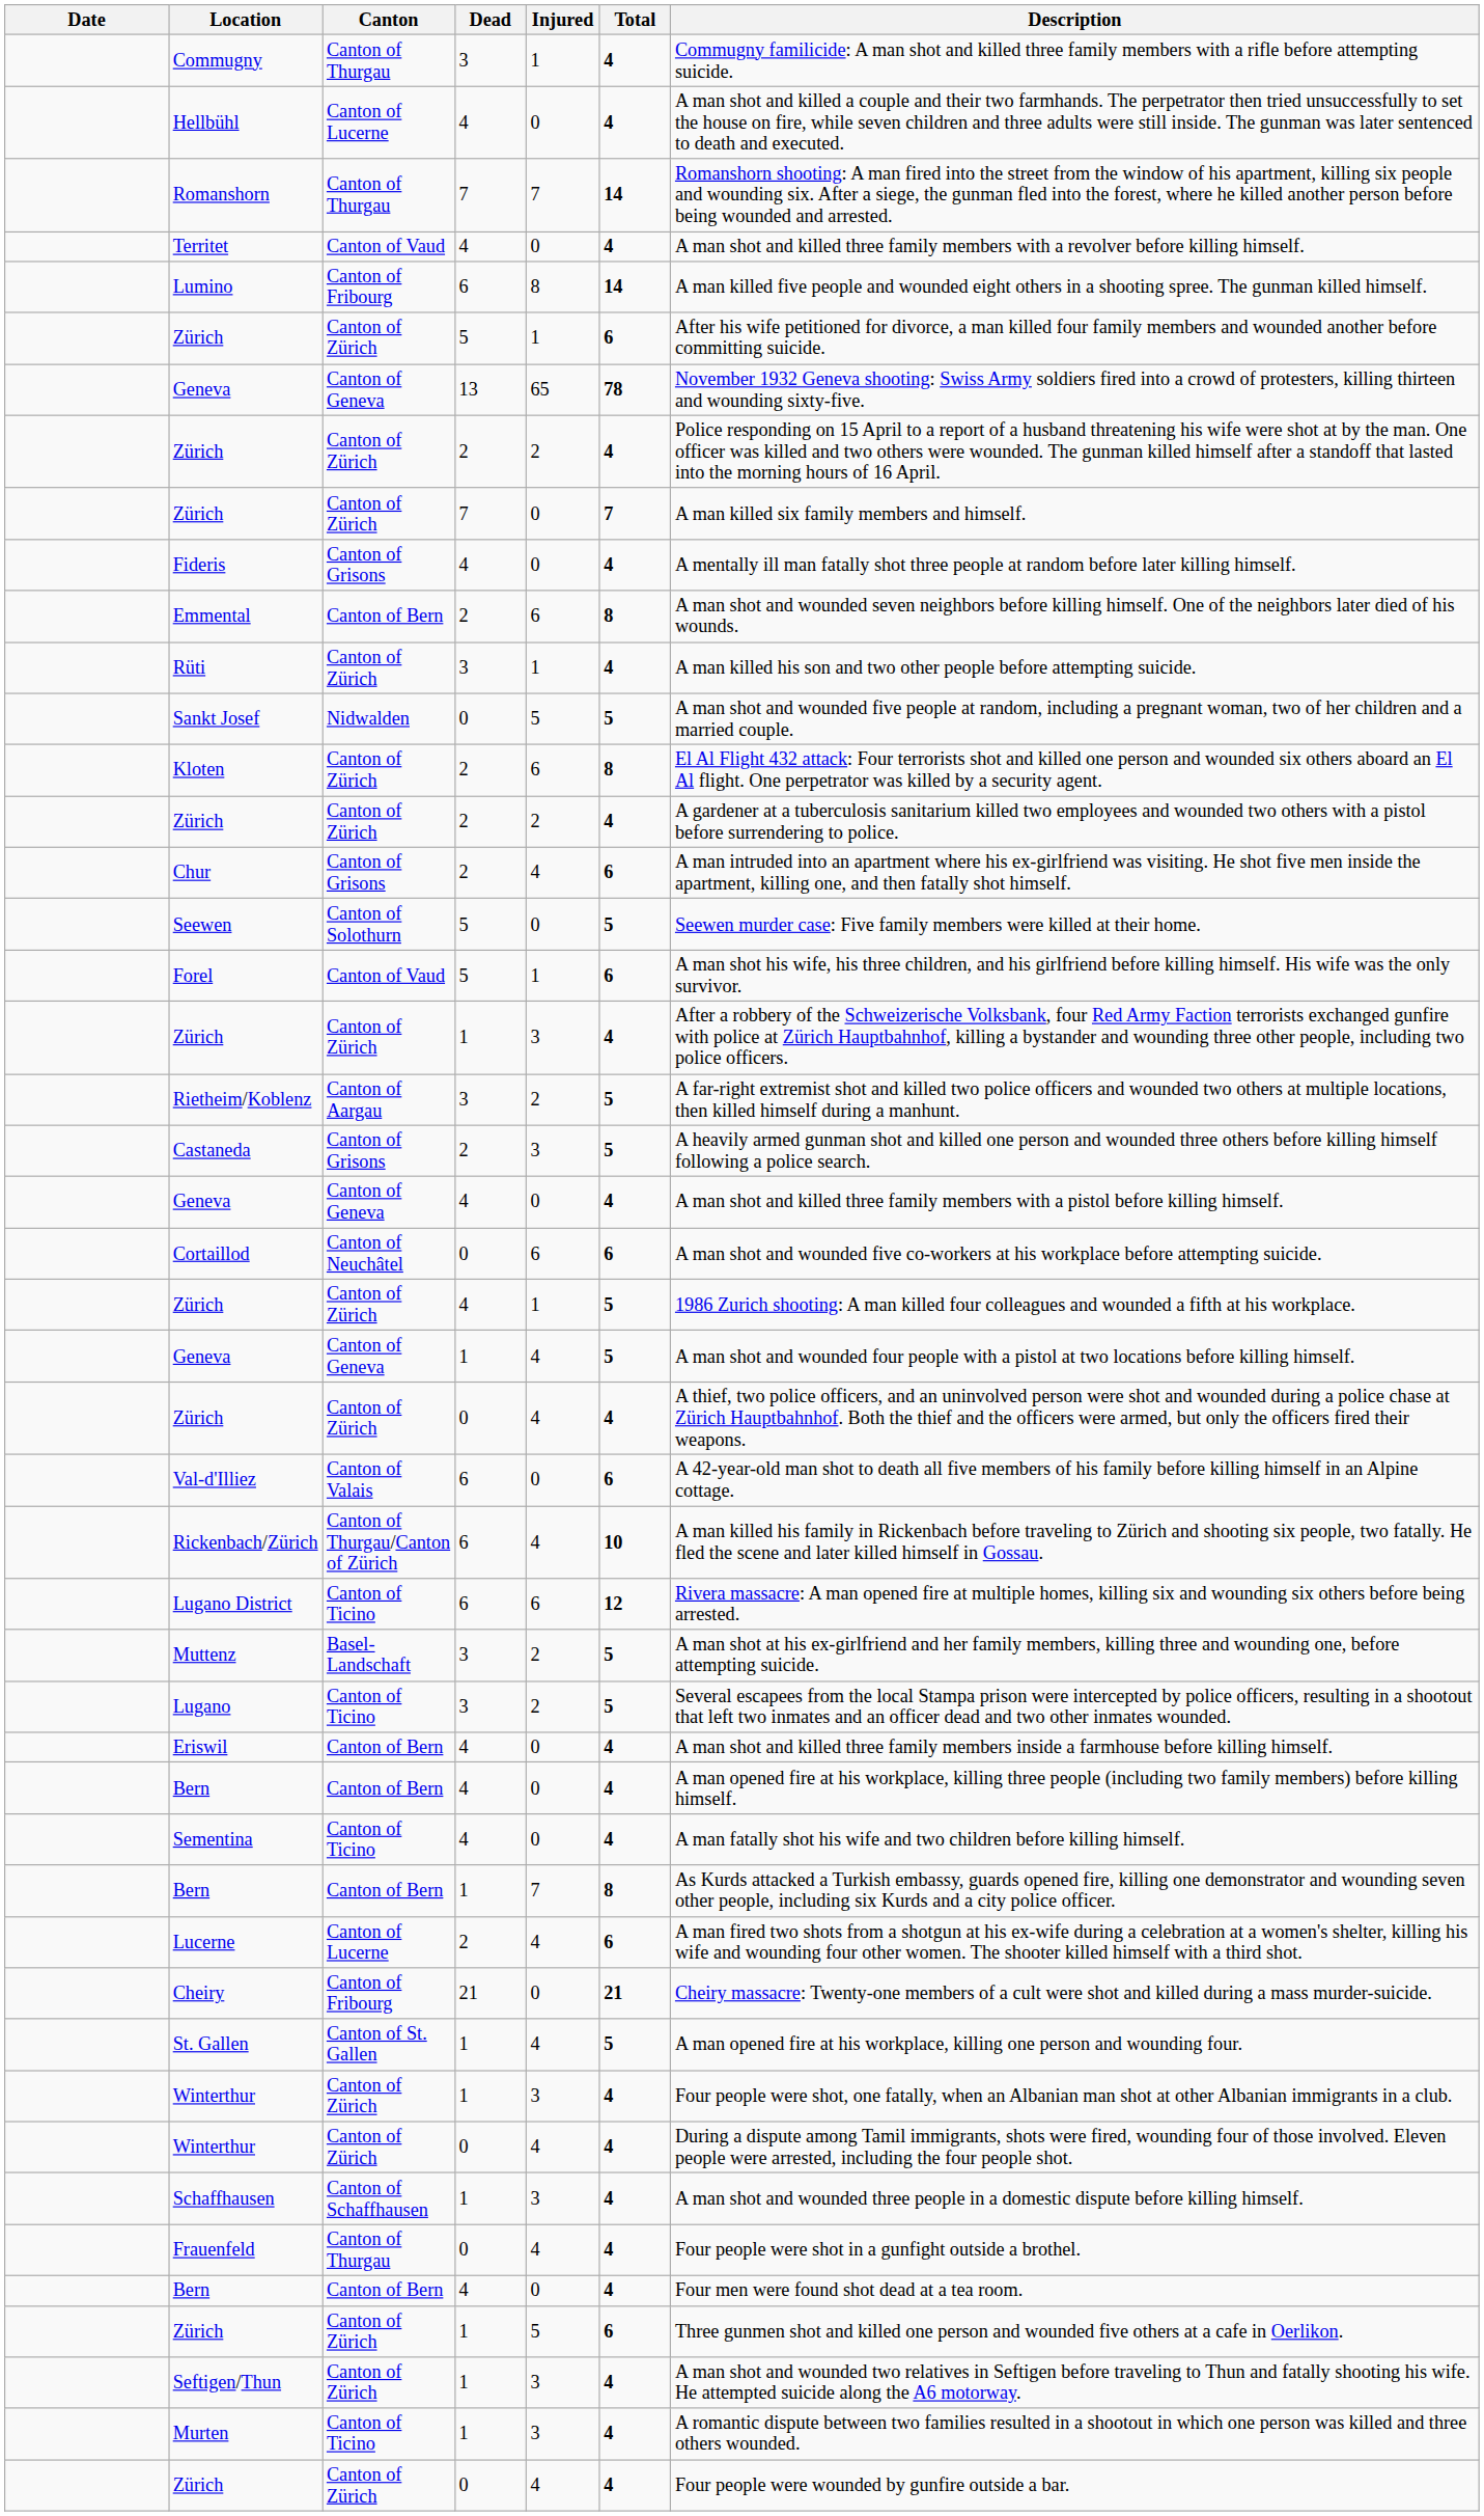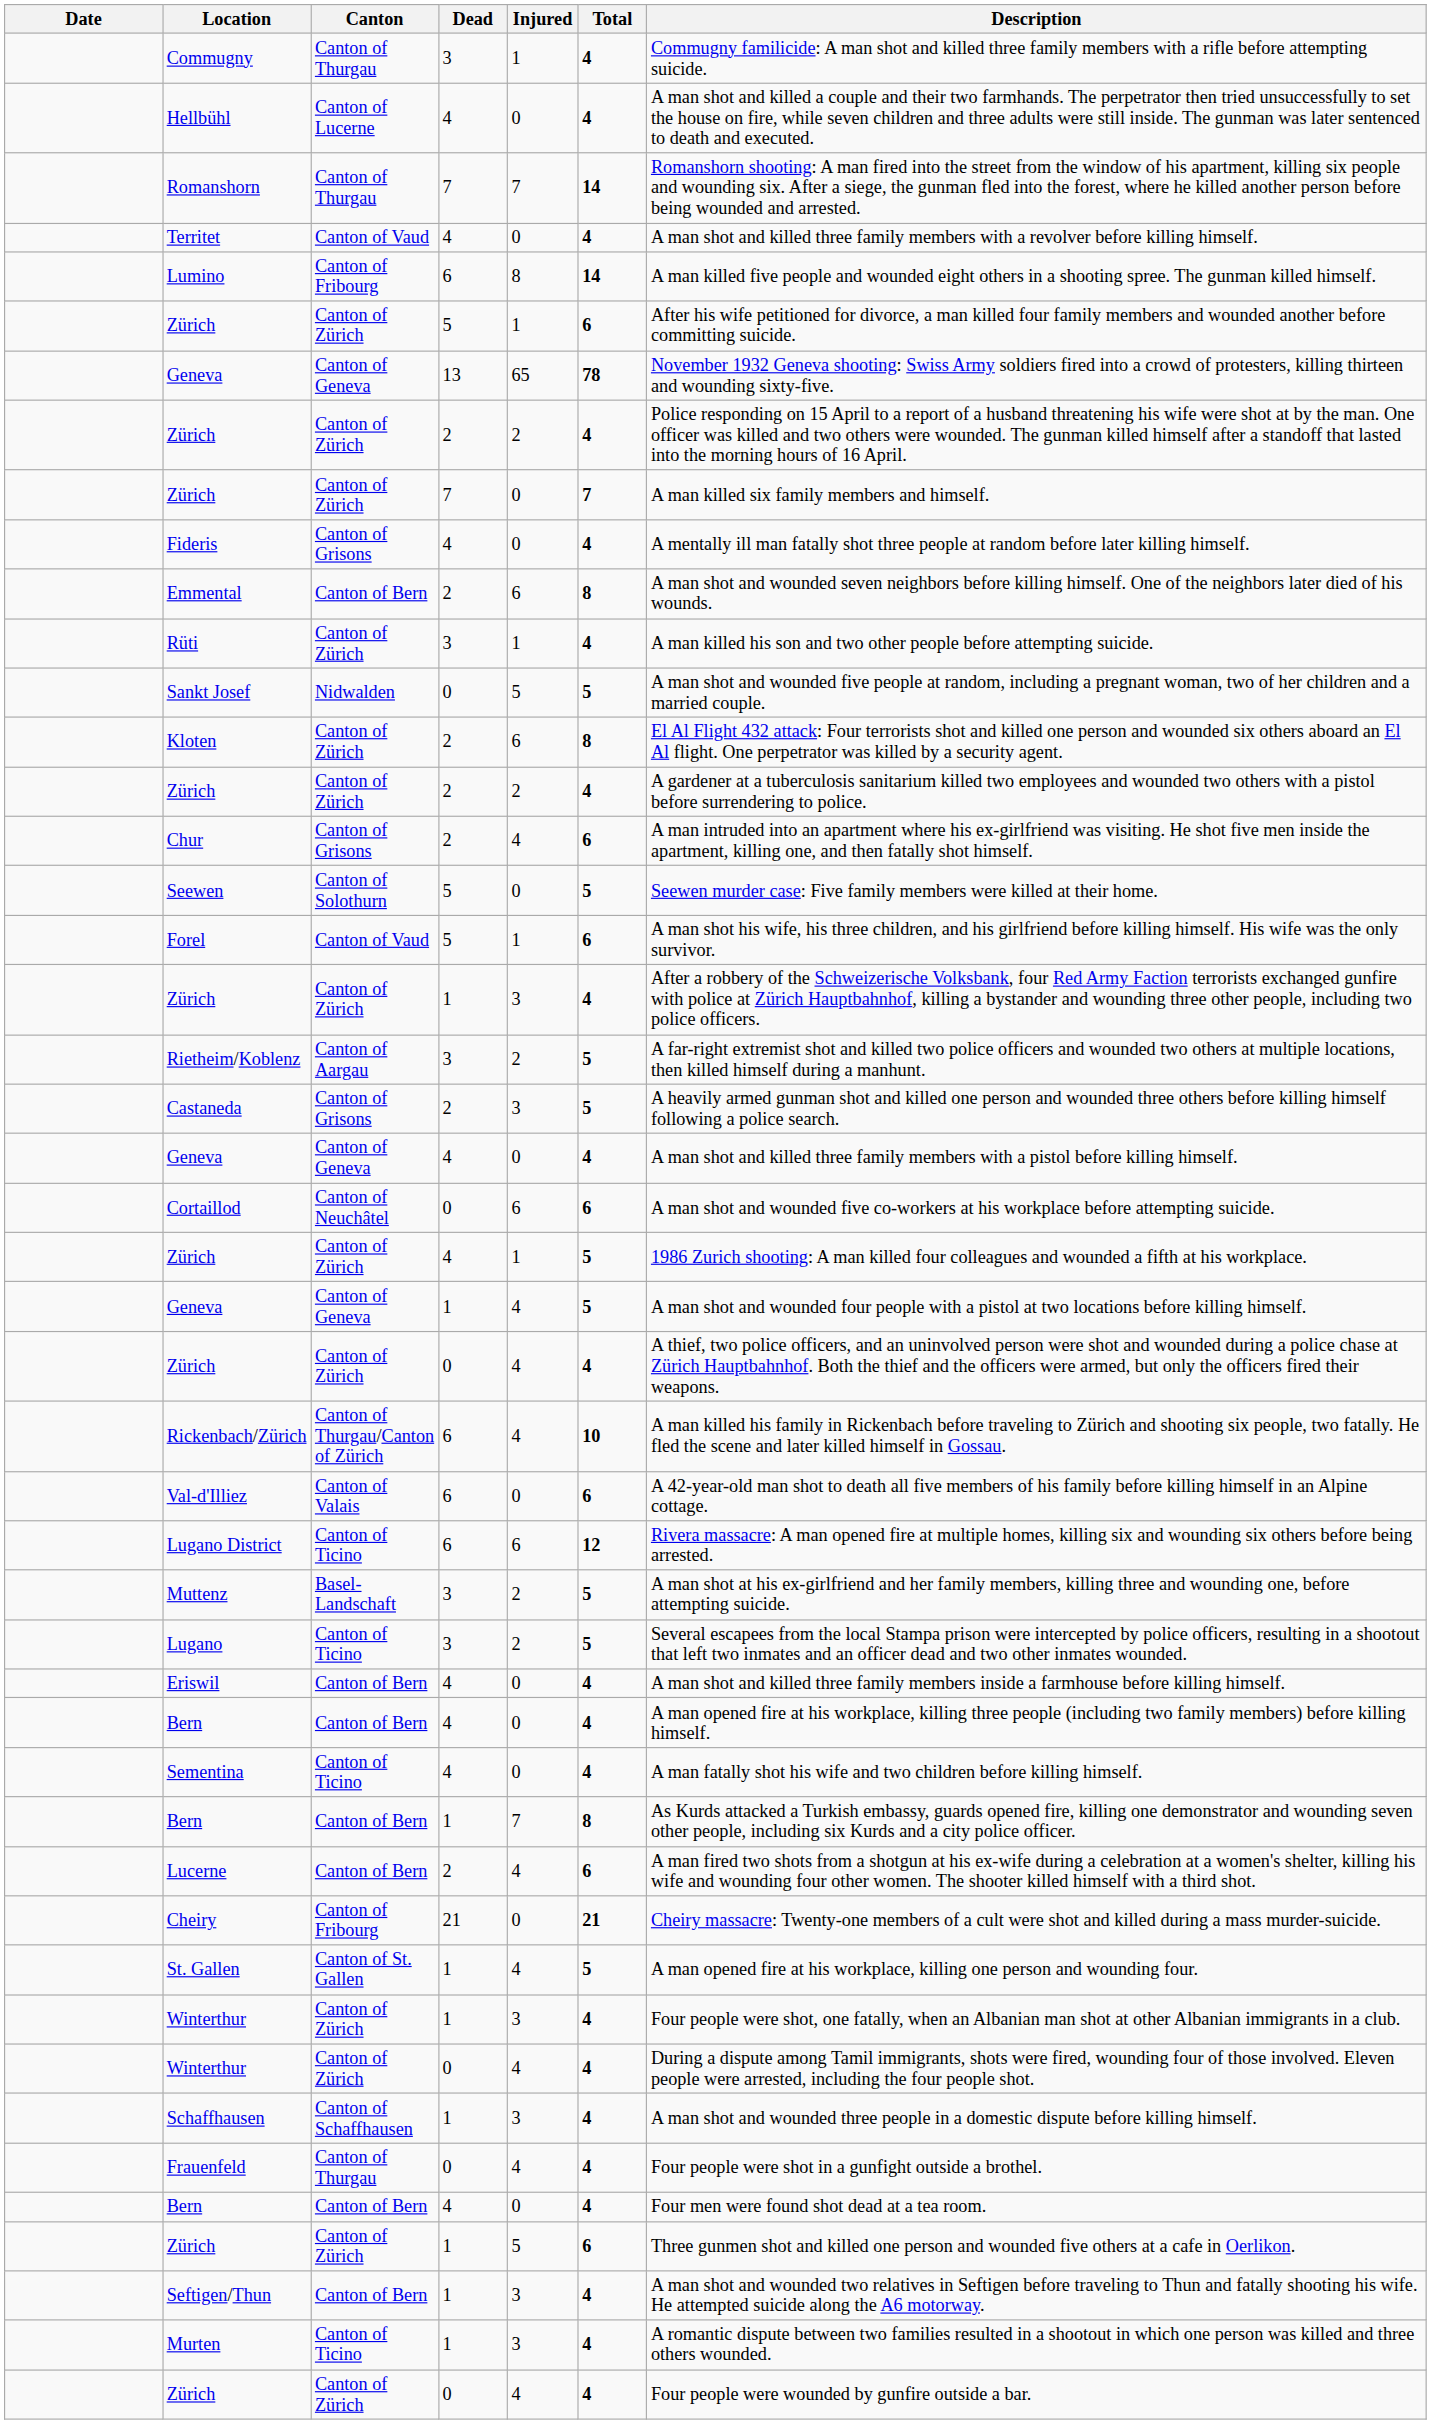rows swapped: Rickenbach/Zürich <-> Val-d'Illiez
Lucerne | Canton: Canton of Lucerne -> Canton of Bern
Seftigen/Thun | Canton: Canton of Zürich -> Canton of Bern
